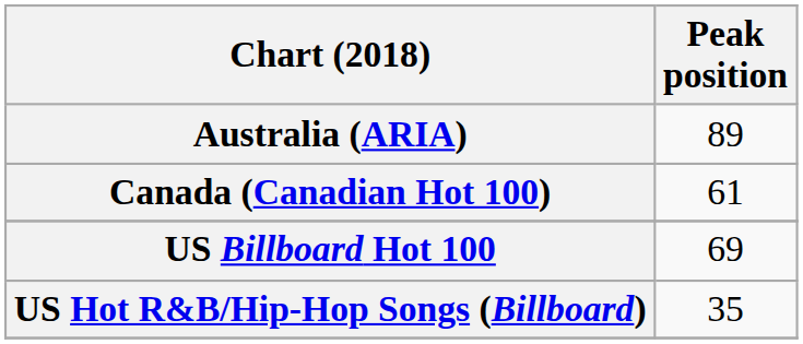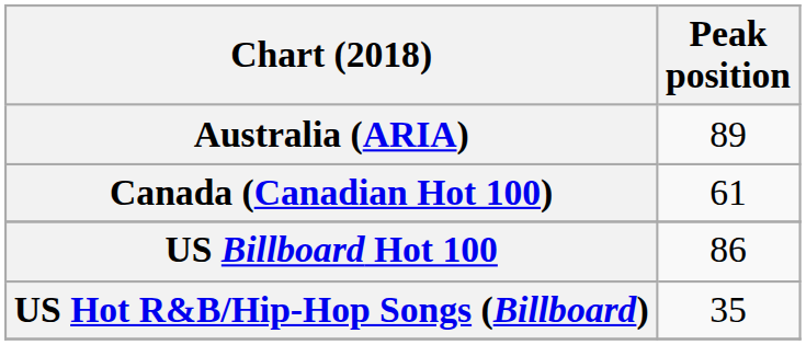US Billboard Hot 100 | Peak position: 69 -> 86
